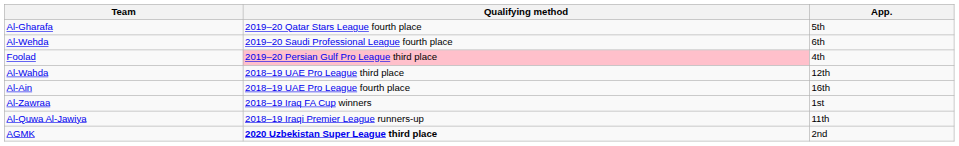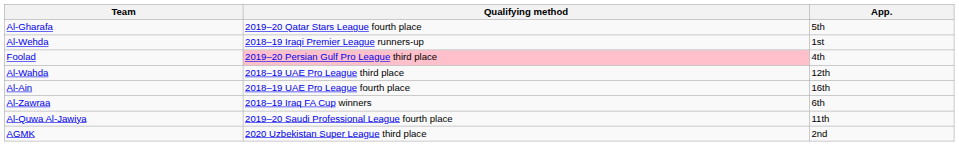Al-Wehda | Qualifying method: 2019–20 Saudi Professional League fourth place -> 2018–19 Iraqi Premier League runners-up
Al-Wehda | App.: 6th -> 1st
Al-Zawraa | App.: 1st -> 6th
Al-Quwa Al-Jawiya | Qualifying method: 2018–19 Iraqi Premier League runners-up -> 2019–20 Saudi Professional League fourth place
AGMK | Qualifying method: bold -> normal
